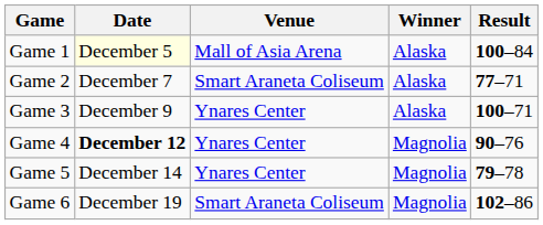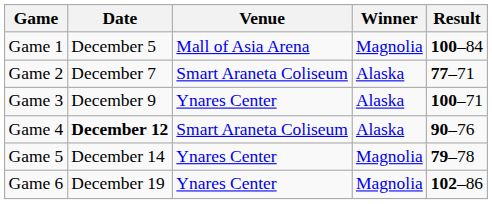Game 1 | Date: lightyellow background -> no background
Game 1 | Winner: Alaska -> Magnolia
Game 4 | Venue: Ynares Center -> Smart Araneta Coliseum
Game 4 | Winner: Magnolia -> Alaska
Game 6 | Venue: Smart Araneta Coliseum -> Ynares Center
